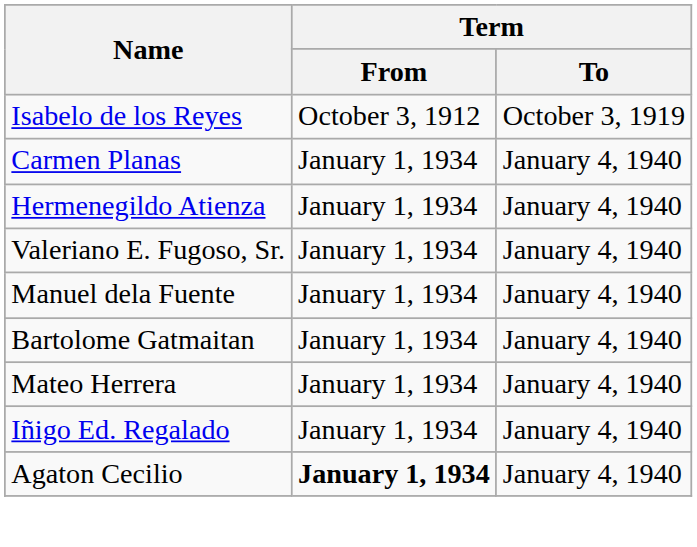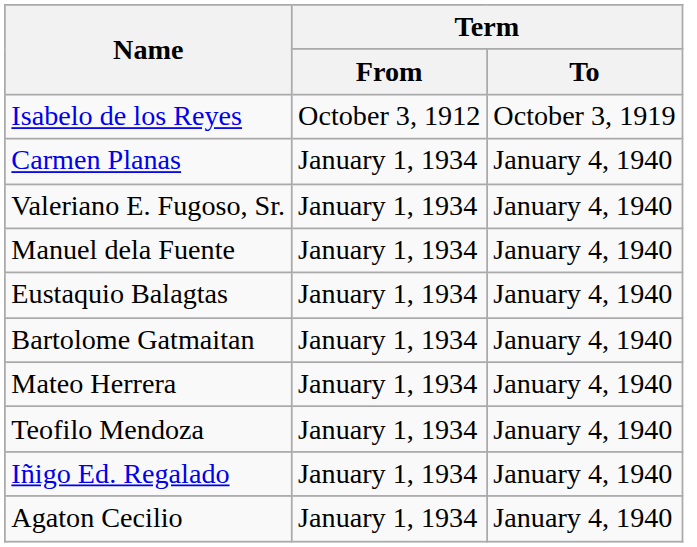- row: Hermenegildo Atienza | January 1, 1934 | January 4, 1940
+ row: Eustaquio Balagtas | January 1, 1934 | January 4, 1940
+ row: Teofilo Mendoza | January 1, 1934 | January 4, 1940
Agaton Cecilio | Term / From: bold -> normal
